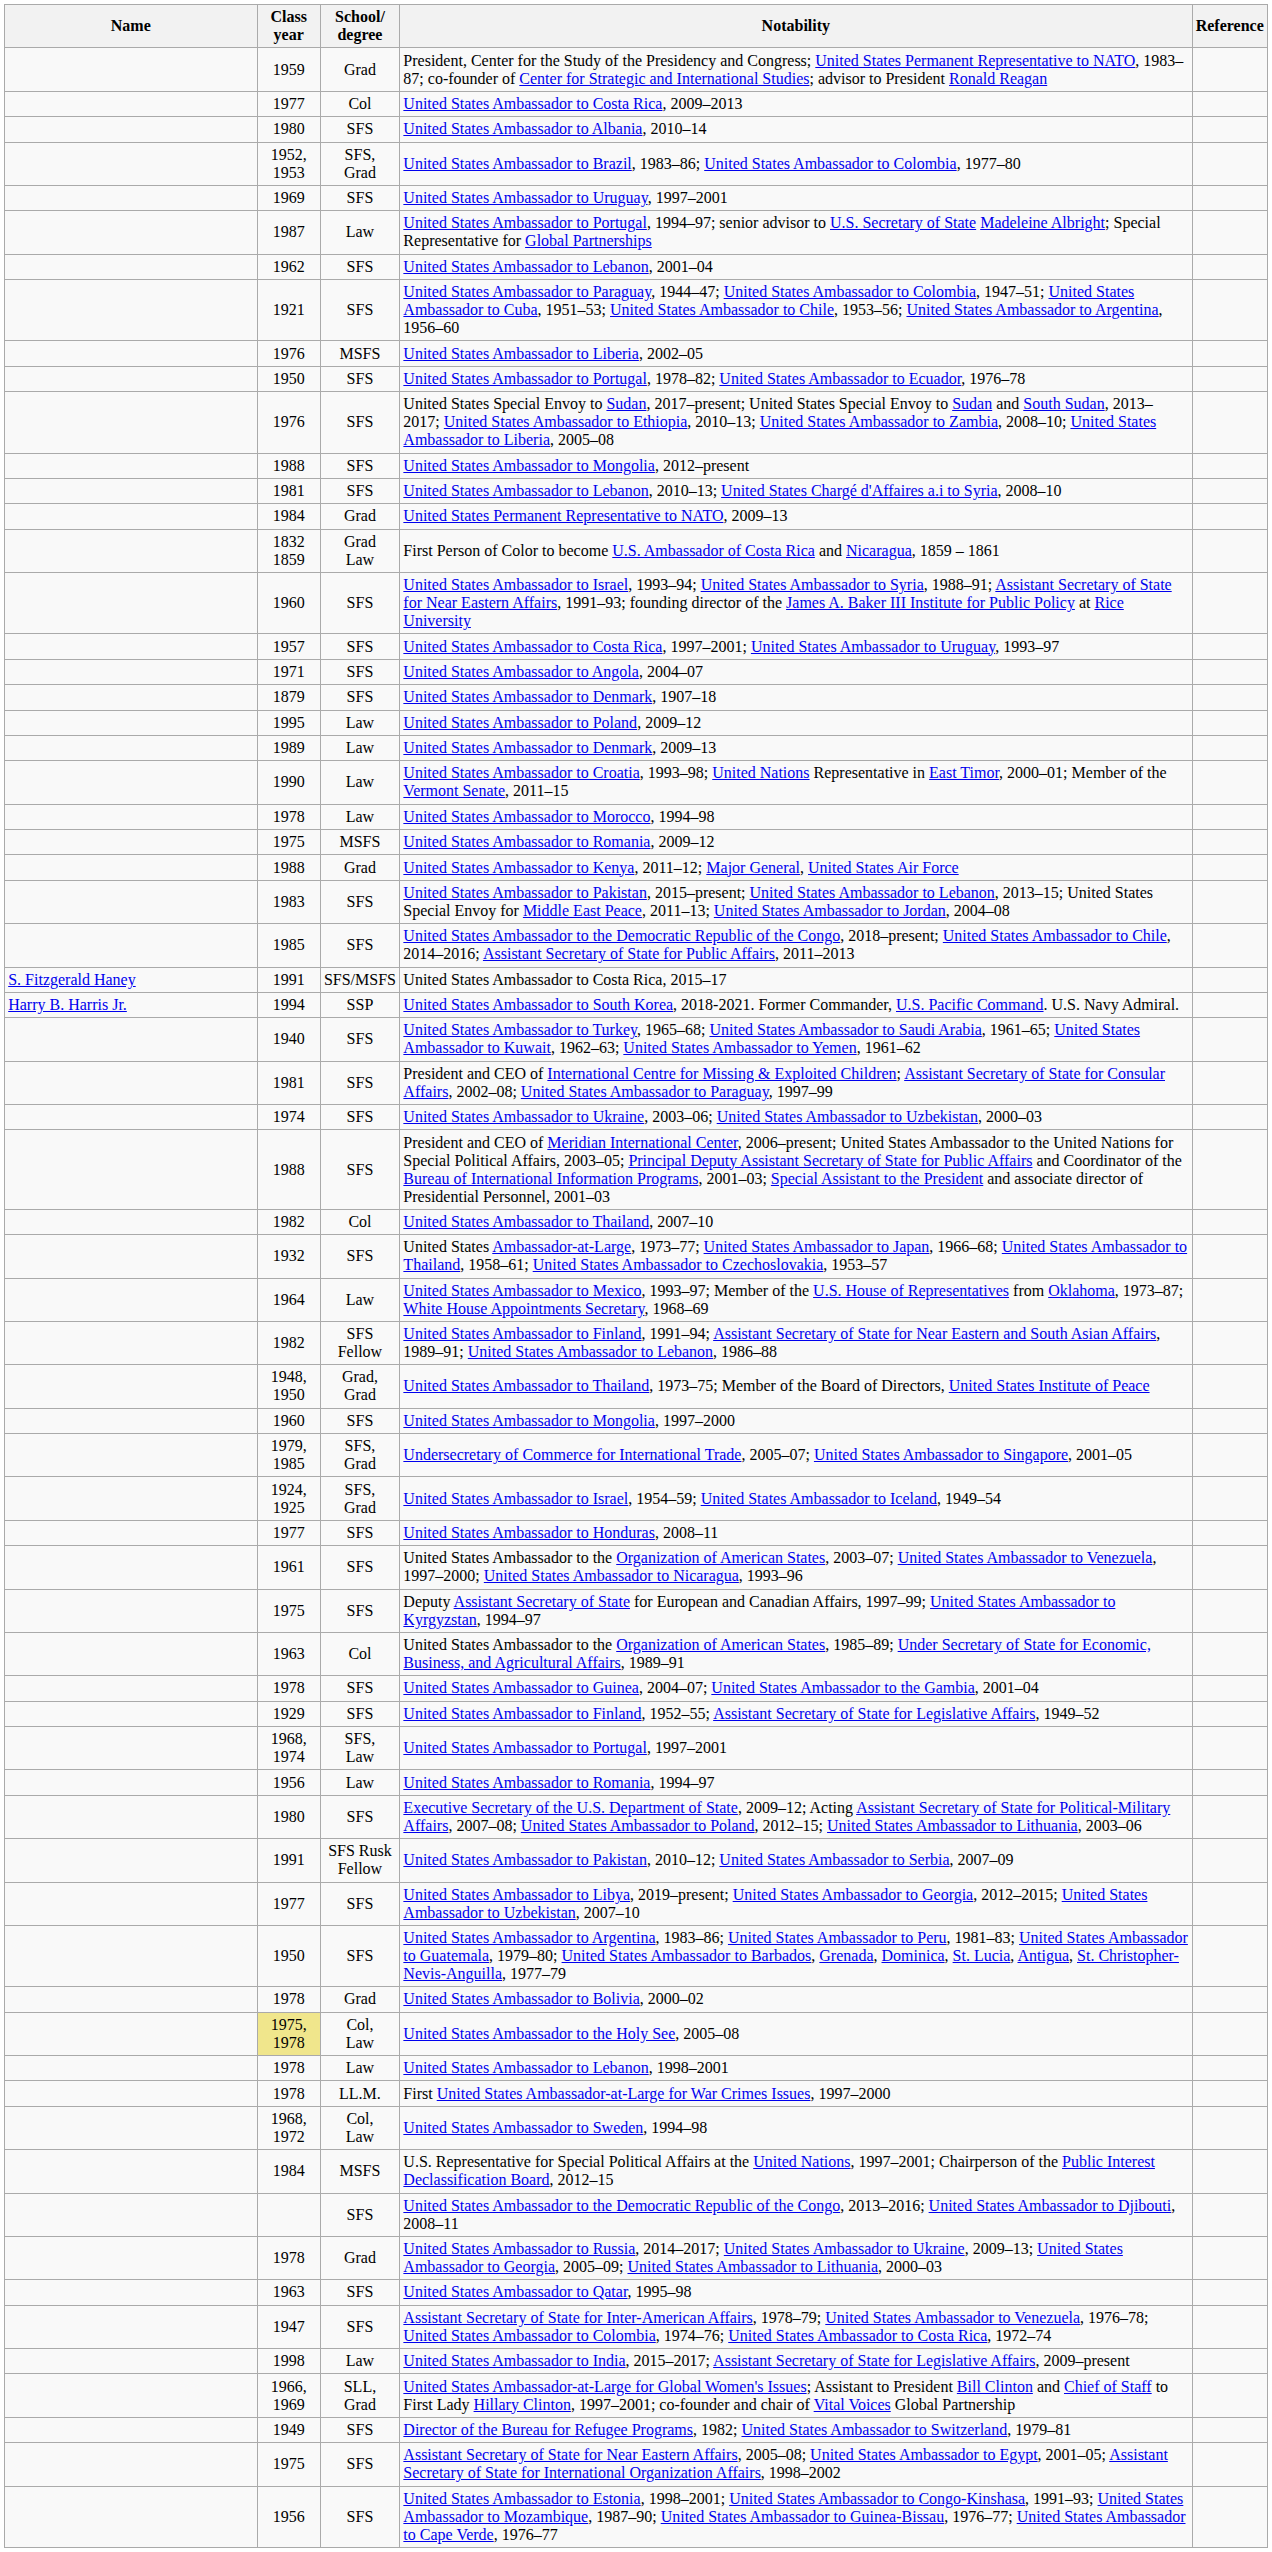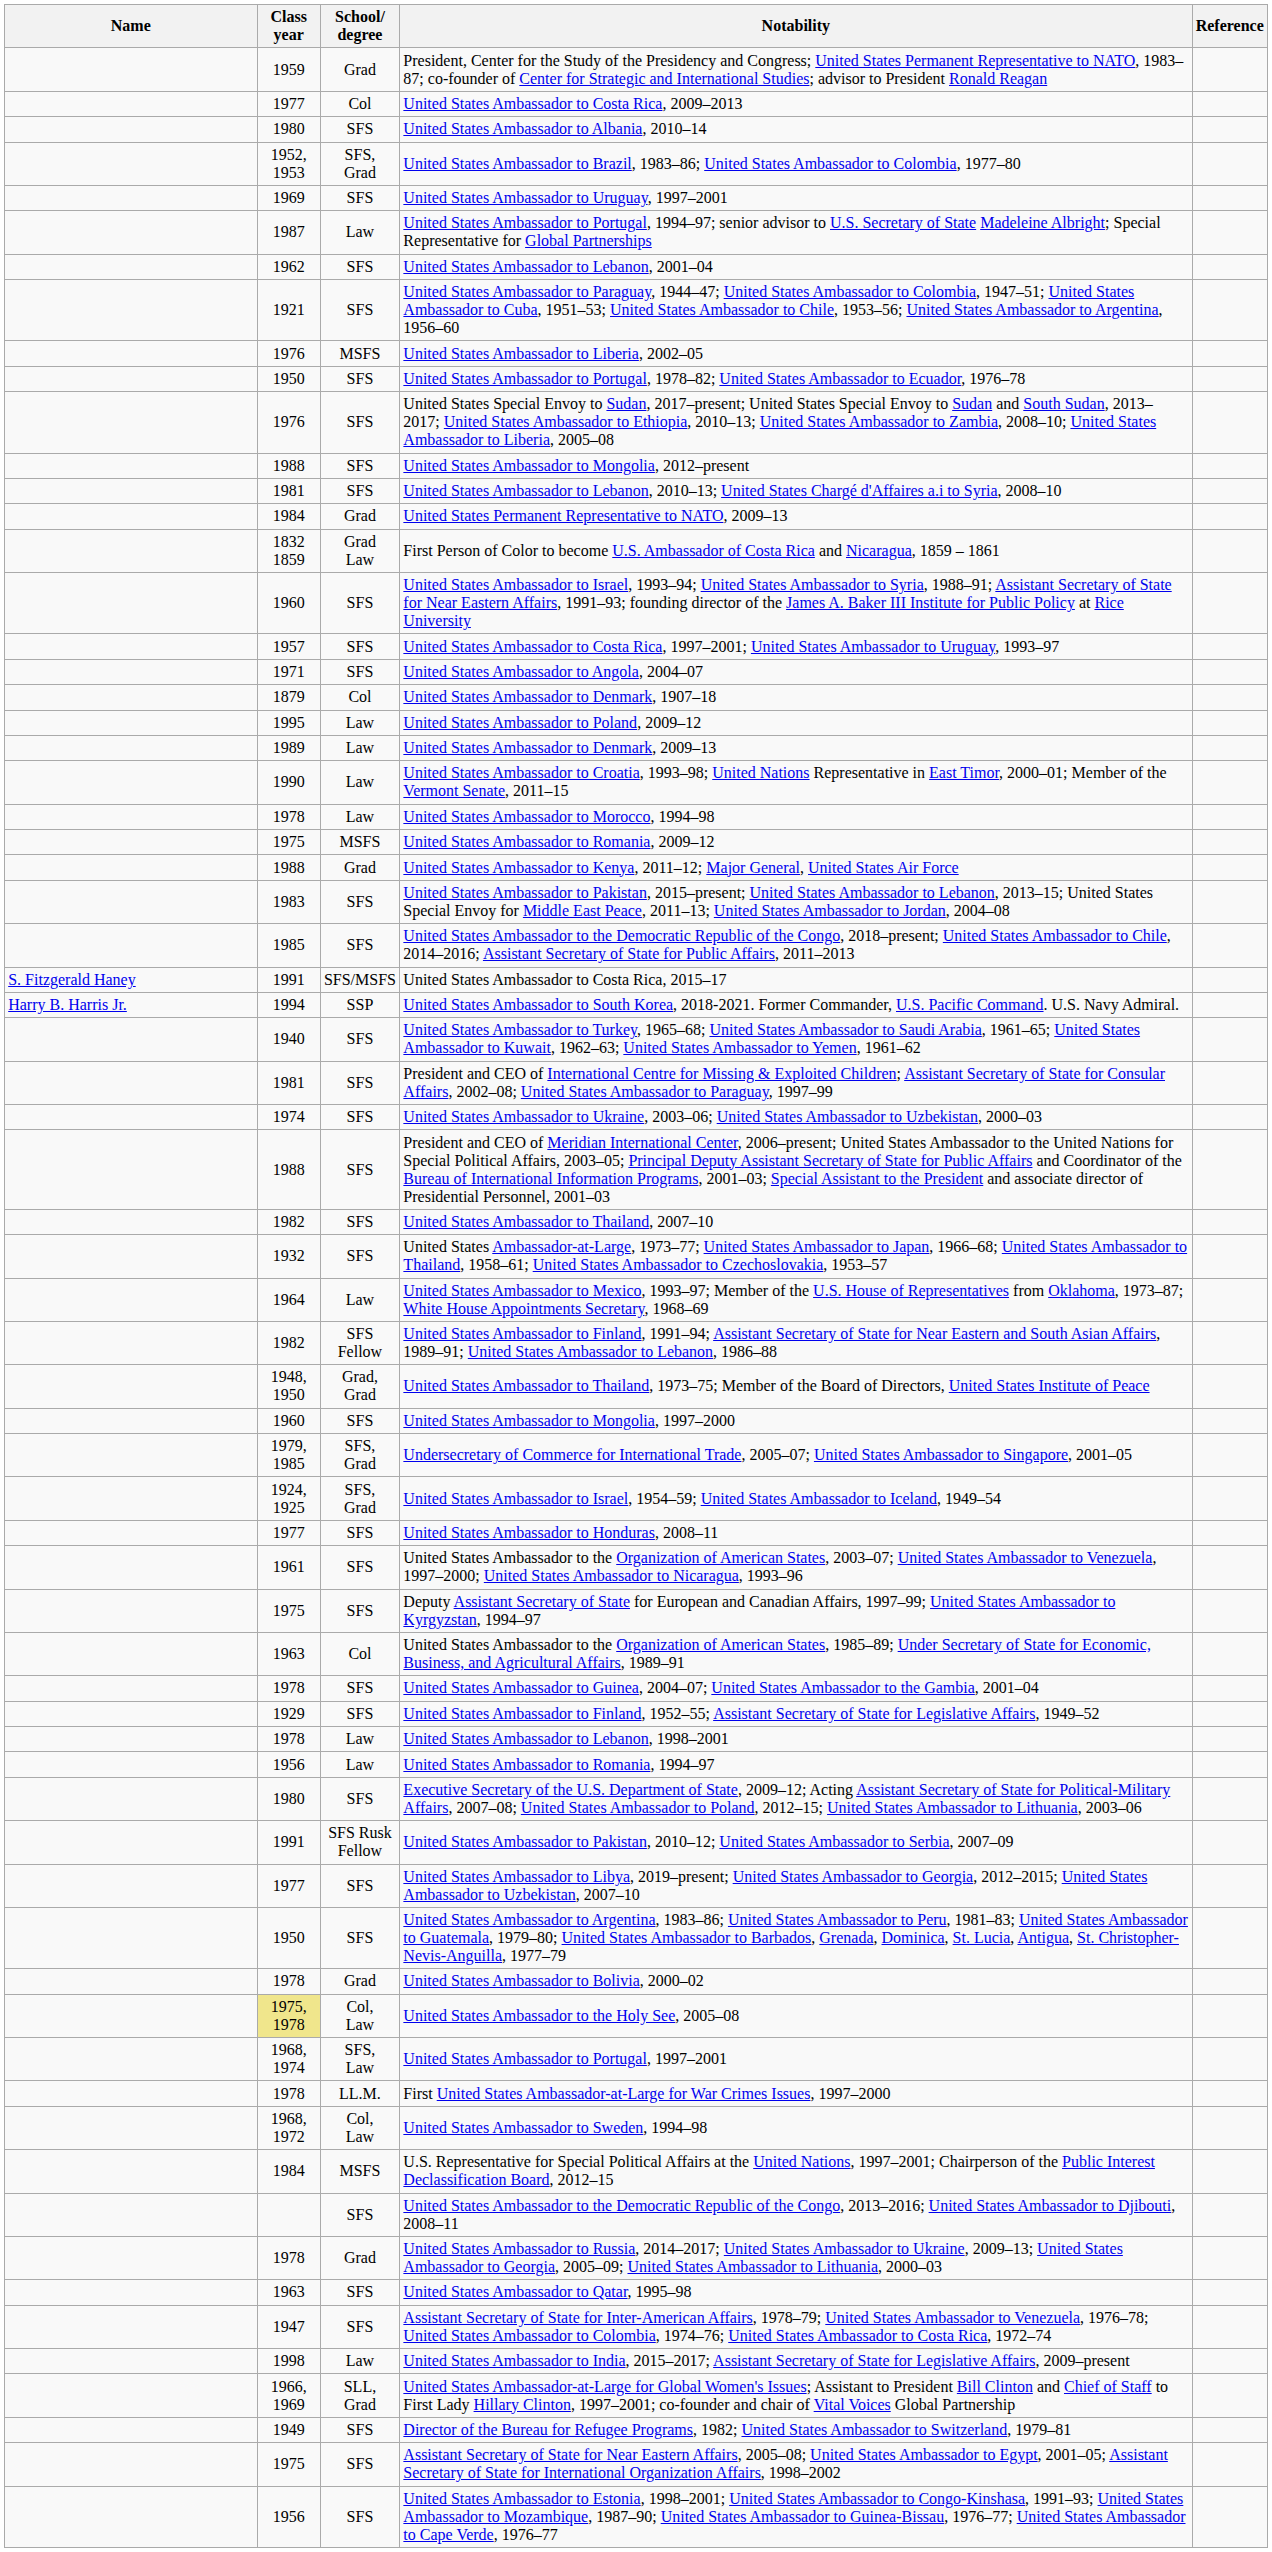United States Ambassador to Denmark, 1907–18 | School/ degree: SFS -> Col
United States Ambassador to Thailand, 2007–10 | School/ degree: Col -> SFS
rows swapped: United States Ambassador to Portugal, 1997–2001 <-> United States Ambassador to Lebanon, 1998–2001
